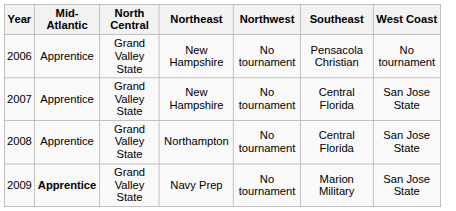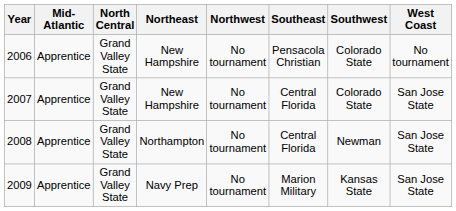+ column: Southwest | Colorado State | Colorado State | Newman | Kansas State
2009 | Mid-Atlantic: bold -> normal
